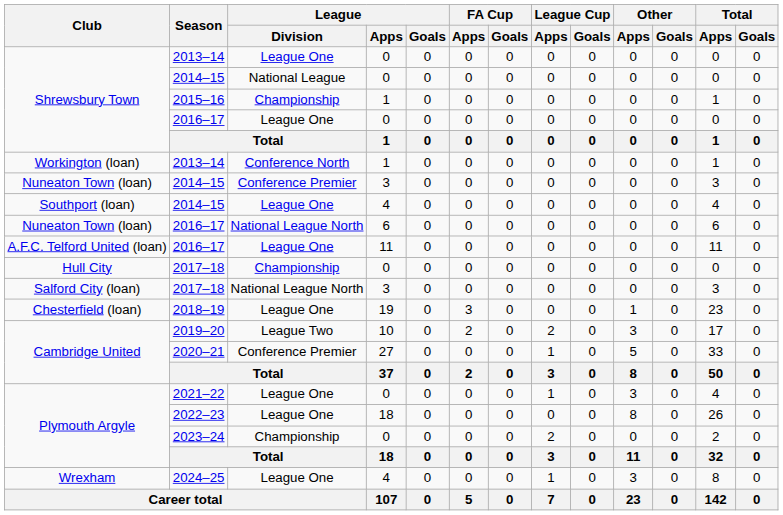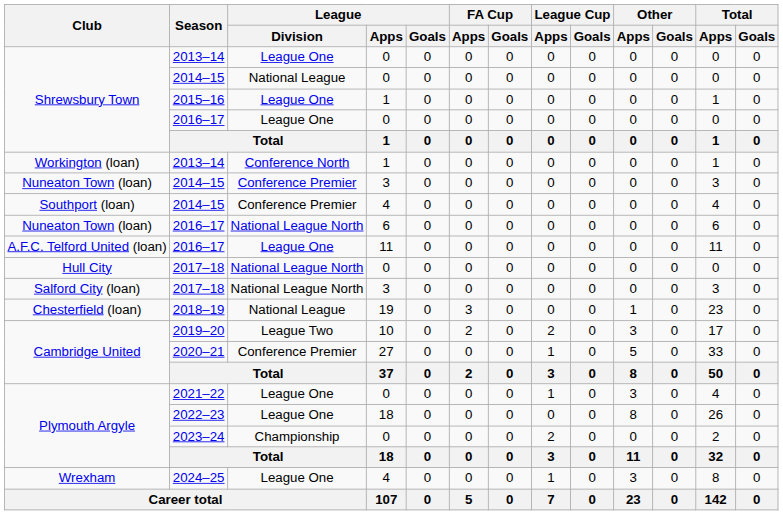2015–16 | League / Division: Championship -> League One
Southport (loan) / 2014–15 | League / Division: League One -> Conference Premier
Hull City / 2017–18 | League / Division: Championship -> National League North
2018–19 | League / Division: League One -> National League
